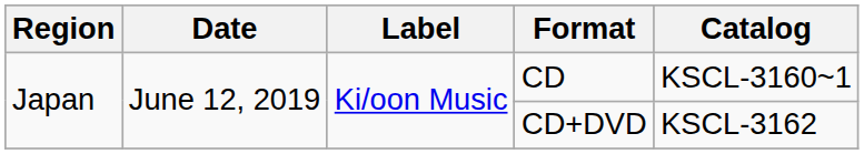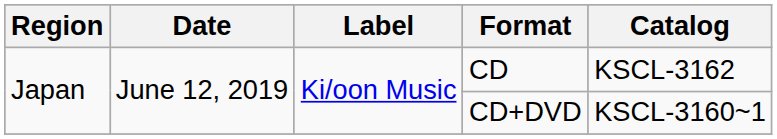CD | Catalog: KSCL-3160~1 -> KSCL-3162
CD+DVD | Catalog: KSCL-3162 -> KSCL-3160~1
